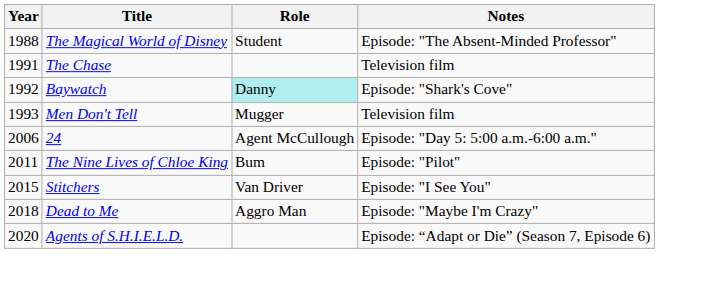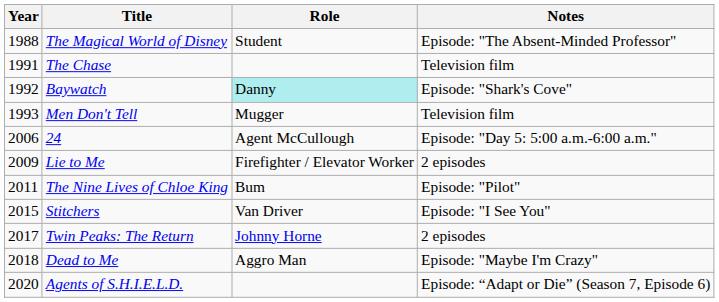+ row: 2009 | Lie to Me | Firefighter / Elevator Worker | 2 episodes
+ row: 2017 | Twin Peaks: The Return | Johnny Horne | 2 episodes
